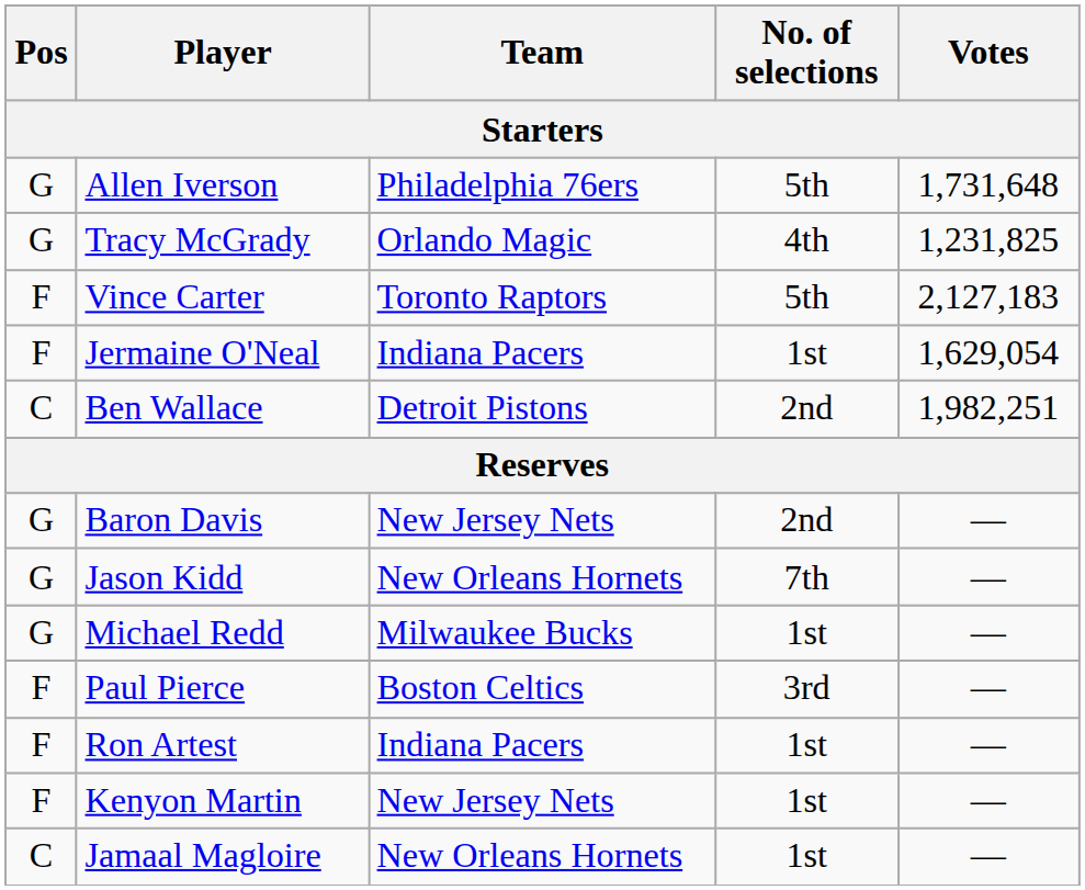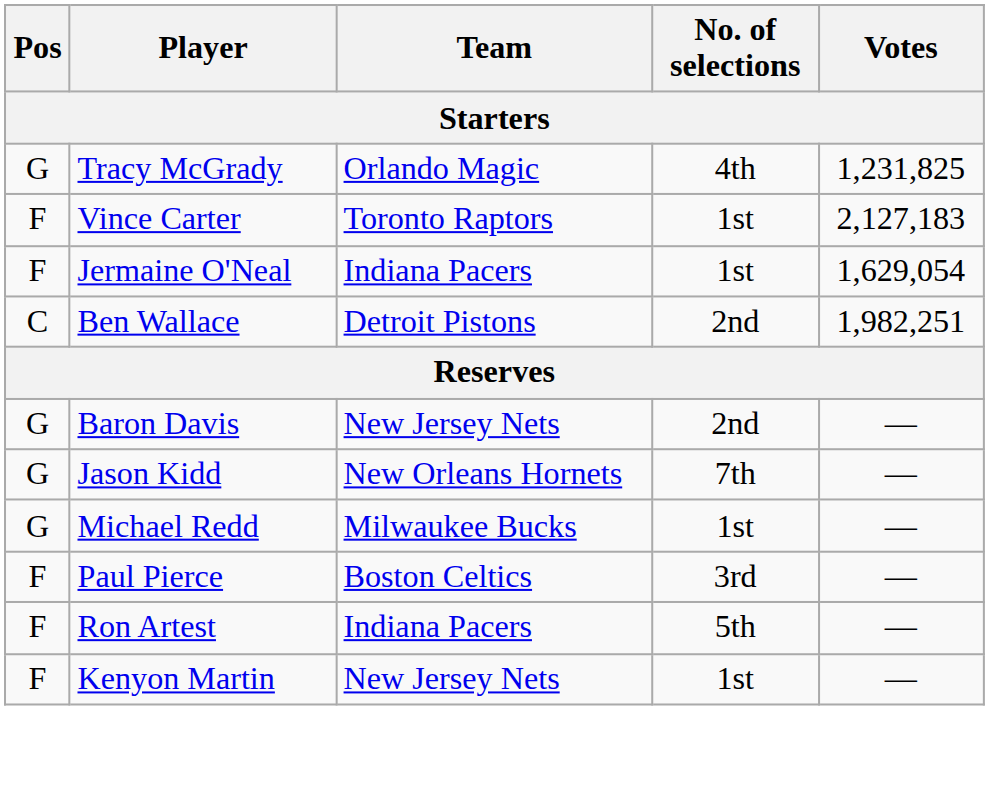- row: G | Allen Iverson | Philadelphia 76ers | 5th | 1,731,648
Vince Carter | No. of selections: 5th -> 1st
Ron Artest | No. of selections: 1st -> 5th
- row: C | Jamaal Magloire | New Orleans Hornets | 1st | —
